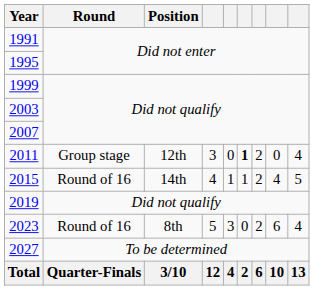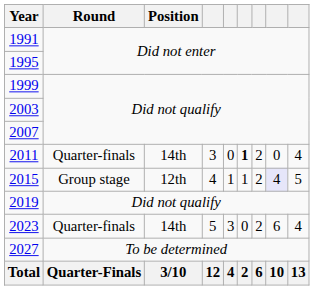2011 | Round: Group stage -> Quarter-finals
2011 | Position: 12th -> 14th
2015 | Round: Round of 16 -> Group stage
2015 | Position: 14th -> 12th
2015 | column 8: no background -> lavender background
2023 | Round: Round of 16 -> Quarter-finals
2023 | Position: 8th -> 14th
